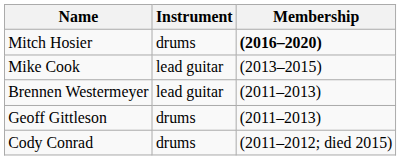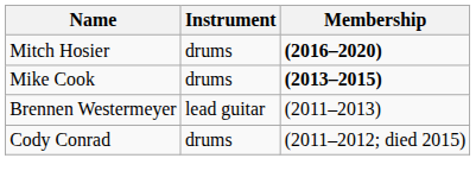Mike Cook | Instrument: lead guitar -> drums
Mike Cook | Membership: normal -> bold
- row: Geoff Gittleson | drums | (2011–2013)
